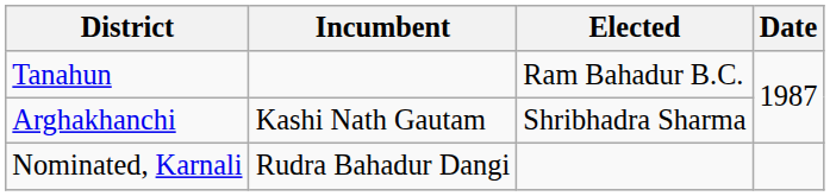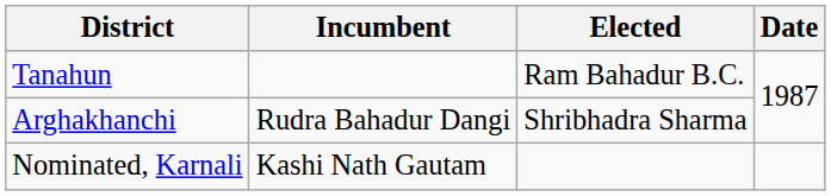Arghakhanchi | Incumbent: Kashi Nath Gautam -> Rudra Bahadur Dangi
Nominated, Karnali | Incumbent: Rudra Bahadur Dangi -> Kashi Nath Gautam
